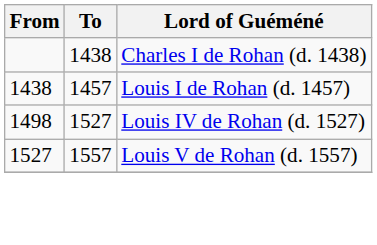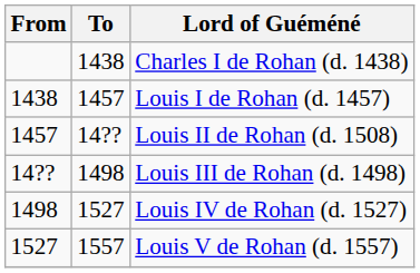+ row: 1457 | 14?? | Louis II de Rohan (d. 1508)
+ row: 14?? | 1498 | Louis III de Rohan (d. 1498)
